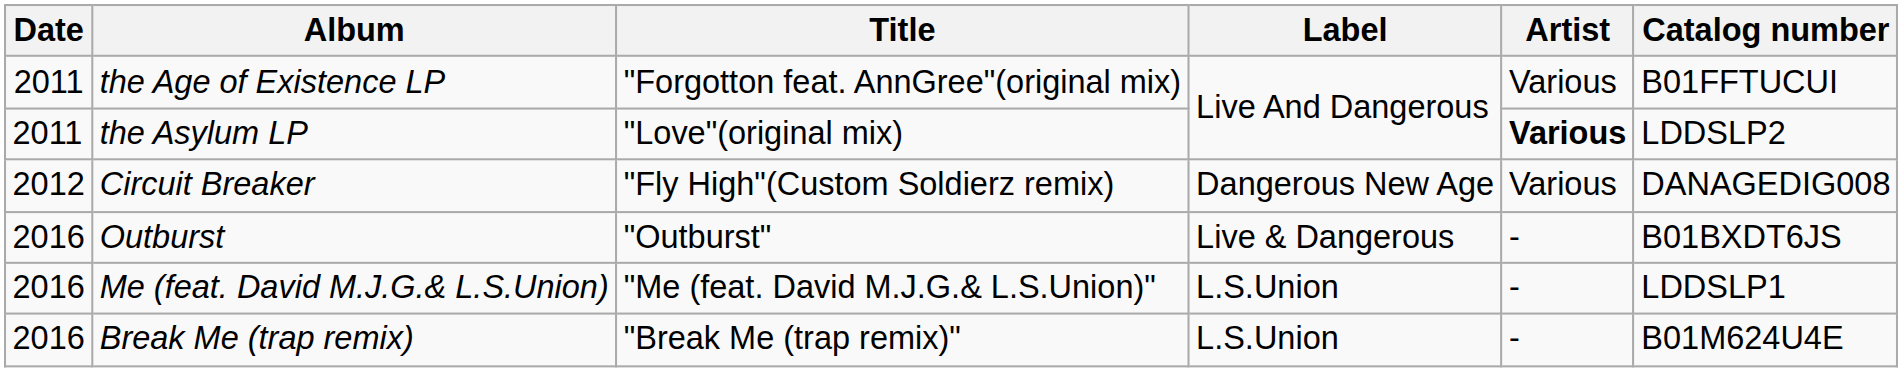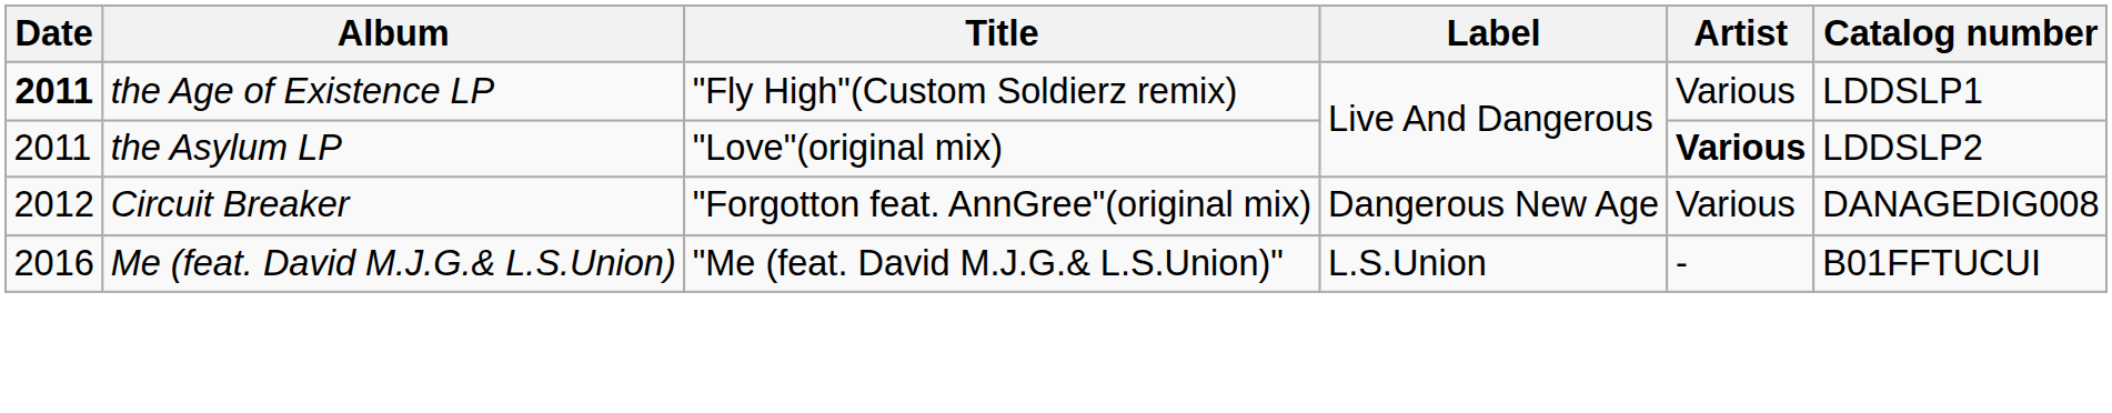the Age of Existence LP | Date: normal -> bold
the Age of Existence LP | Title: "Forgotton feat. AnnGree"(original mix) -> "Fly High"(Custom Soldierz remix)
the Age of Existence LP | Catalog number: B01FFTUCUI -> LDDSLP1
Circuit Breaker | Title: "Fly High"(Custom Soldierz remix) -> "Forgotton feat. AnnGree"(original mix)
- row: 2016 | Outburst | "Outburst" | Live & Dangerous | - | B01BXDT6JS
Me (feat. David M.J.G.& L.S.Union) | Catalog number: LDDSLP1 -> B01FFTUCUI
- row: 2016 | Break Me (trap remix) | "Break Me (trap remix)" | L.S.Union | - | B01M624U4E
